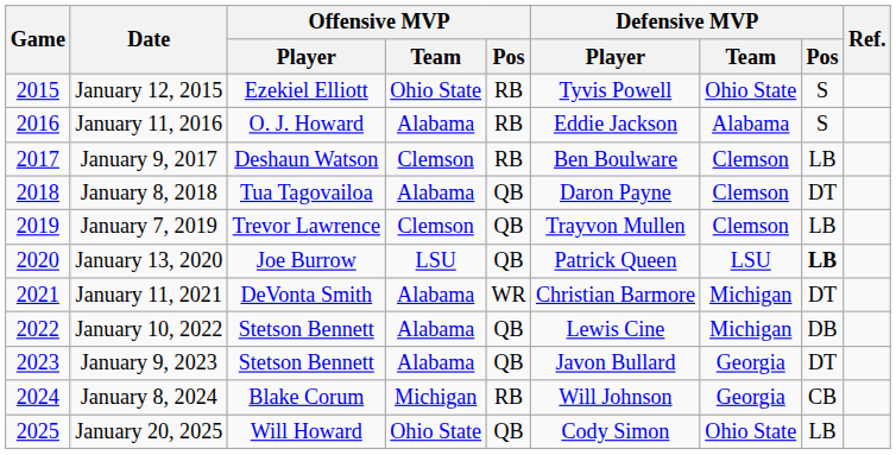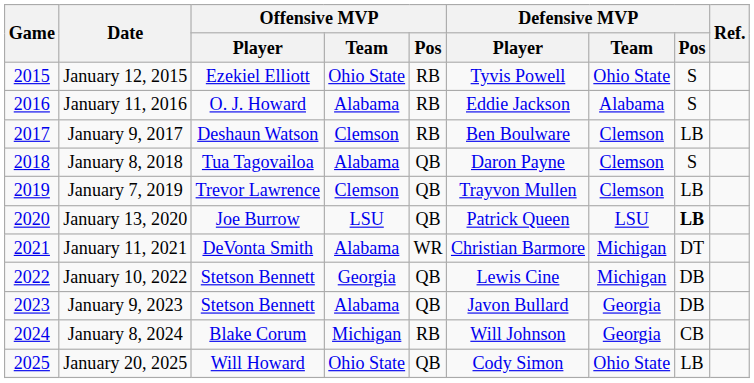January 8, 2018 | Defensive MVP / Pos: DT -> S
January 10, 2022 | Offensive MVP / Team: Alabama -> Georgia
January 9, 2023 | Defensive MVP / Pos: DT -> DB
